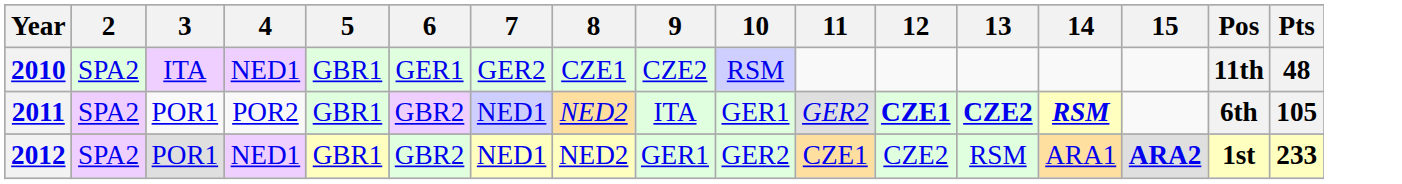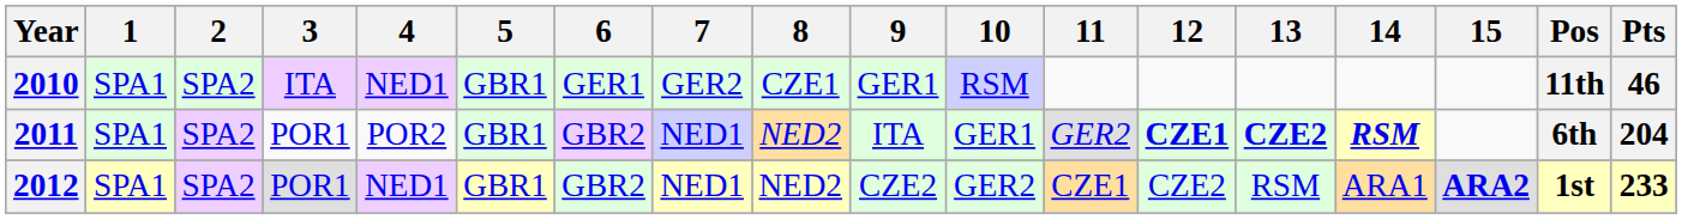+ column: 1 | SPA1 | SPA1 | SPA1
2010 | 9: CZE2 -> GER1
2010 | Pts: 48 -> 46
2011 | Pts: 105 -> 204
2012 | 9: GER1 -> CZE2
